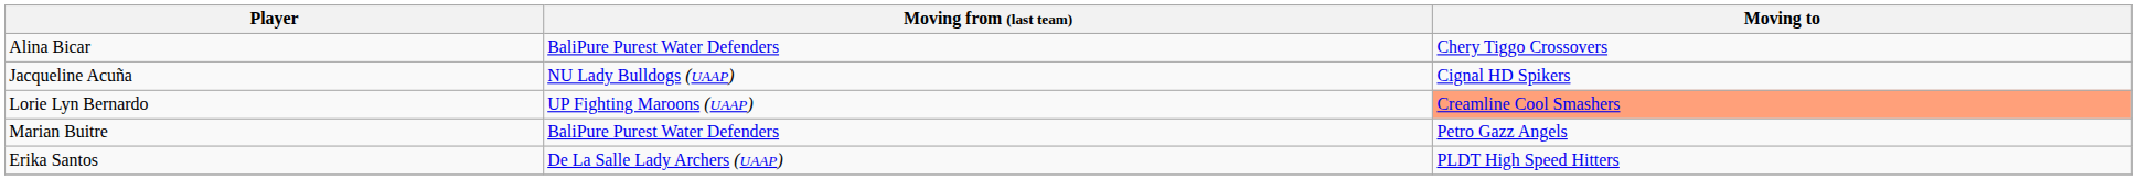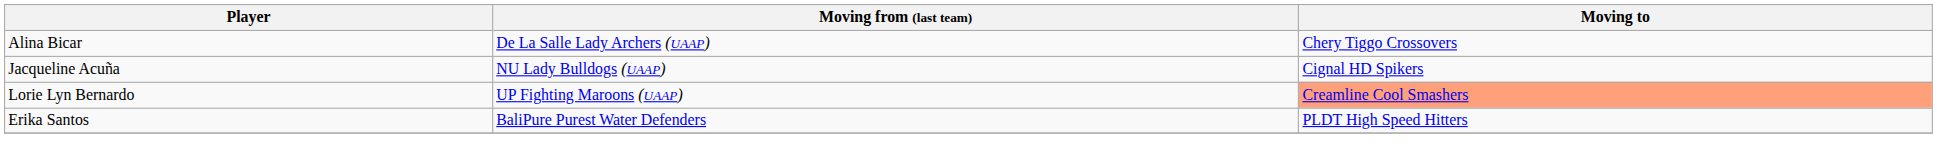Alina Bicar | Moving from (last team): BaliPure Purest Water Defenders -> De La Salle Lady Archers (UAAP)
- row: Marian Buitre | BaliPure Purest Water Defenders | Petro Gazz Angels
Erika Santos | Moving from (last team): De La Salle Lady Archers (UAAP) -> BaliPure Purest Water Defenders
